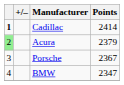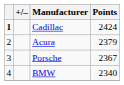Cadillac | Points: 2414 -> 2424
Acura | column 1: lightgreen background -> no background
BMW | Points: 2347 -> 2340
